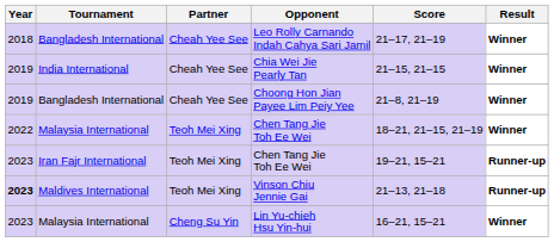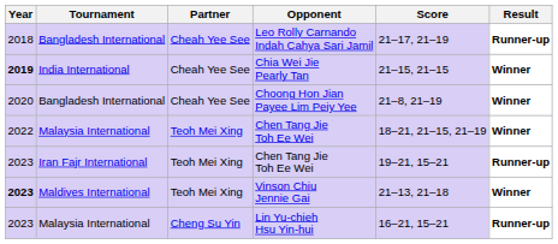Leo Rolly Carnando Indah Cahya Sari Jamil | Result: Winner -> Runner-up
Chia Wei Jie Pearly Tan | Year: normal -> bold
Choong Hon Jian Payee Lim Peiy Yee | Year: 2019 -> 2020
Vinson Chiu Jennie Gai | Result: Runner-up -> Winner
Lin Yu-chieh Hsu Yin-hui | Result: Winner -> Runner-up
